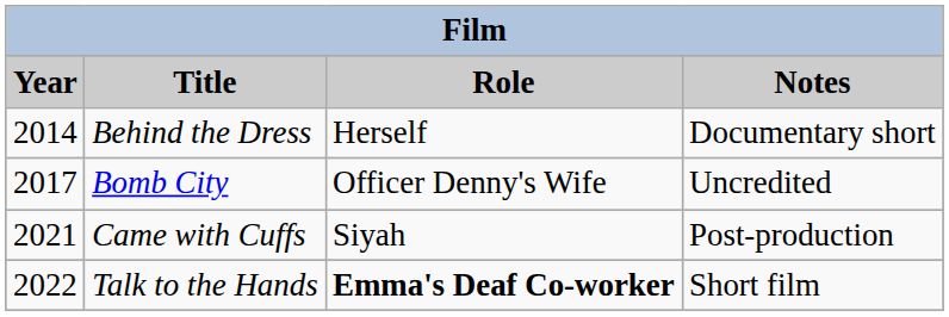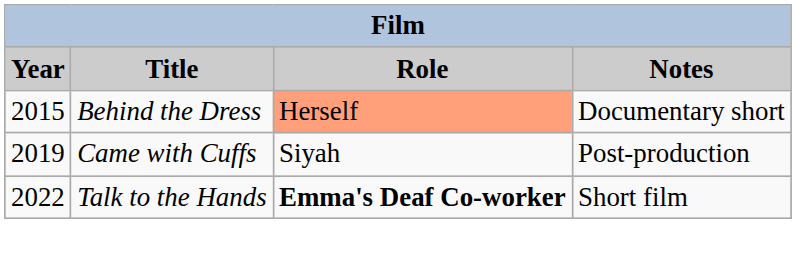Behind the Dress | Year: 2014 -> 2015
Behind the Dress | Role: no background -> lightsalmon background
- row: 2017 | Bomb City | Officer Denny's Wife | Uncredited
Came with Cuffs | Year: 2021 -> 2019
